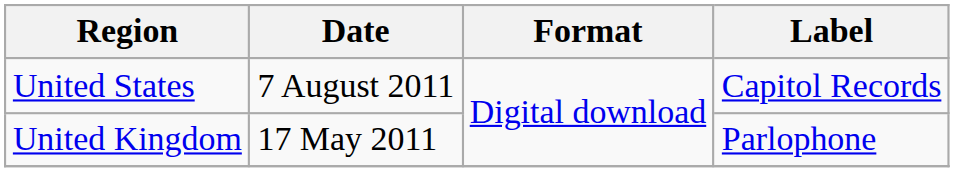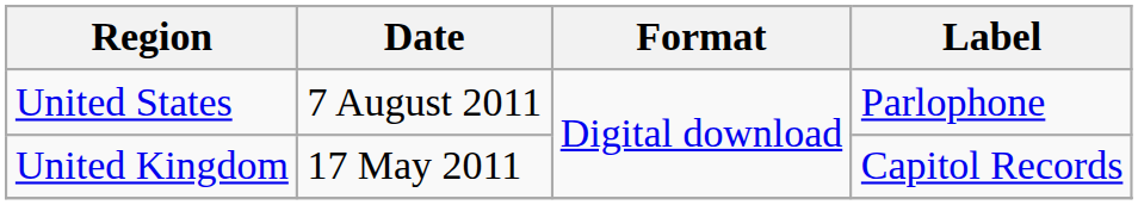United States | Label: Capitol Records -> Parlophone
United Kingdom | Label: Parlophone -> Capitol Records
